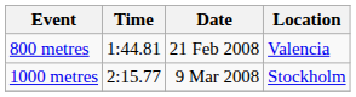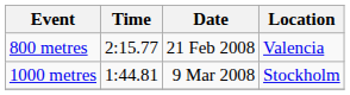800 metres | Time: 1:44.81 -> 2:15.77
1000 metres | Time: 2:15.77 -> 1:44.81
